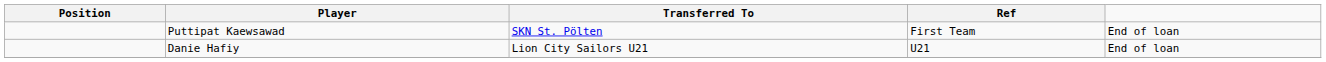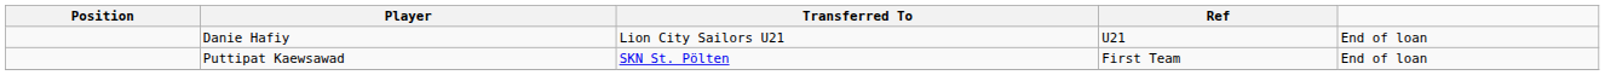rows swapped: Puttipat Kaewsawad <-> Danie Hafiy
